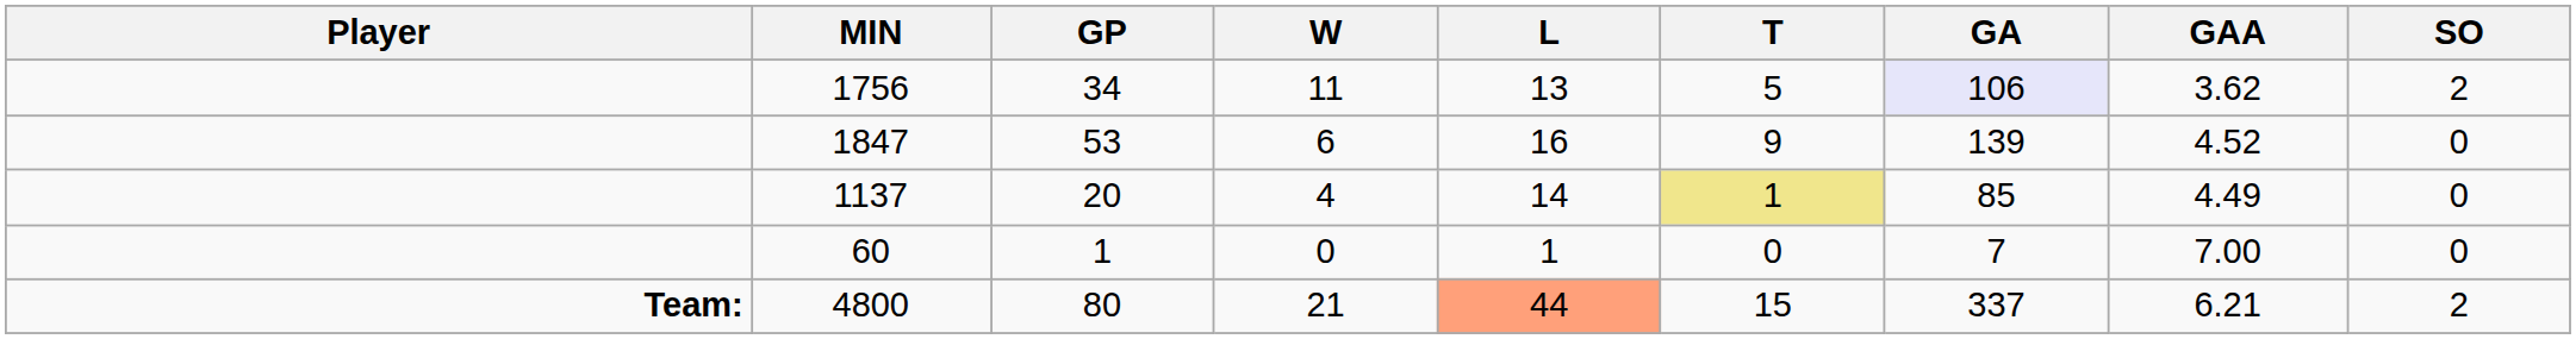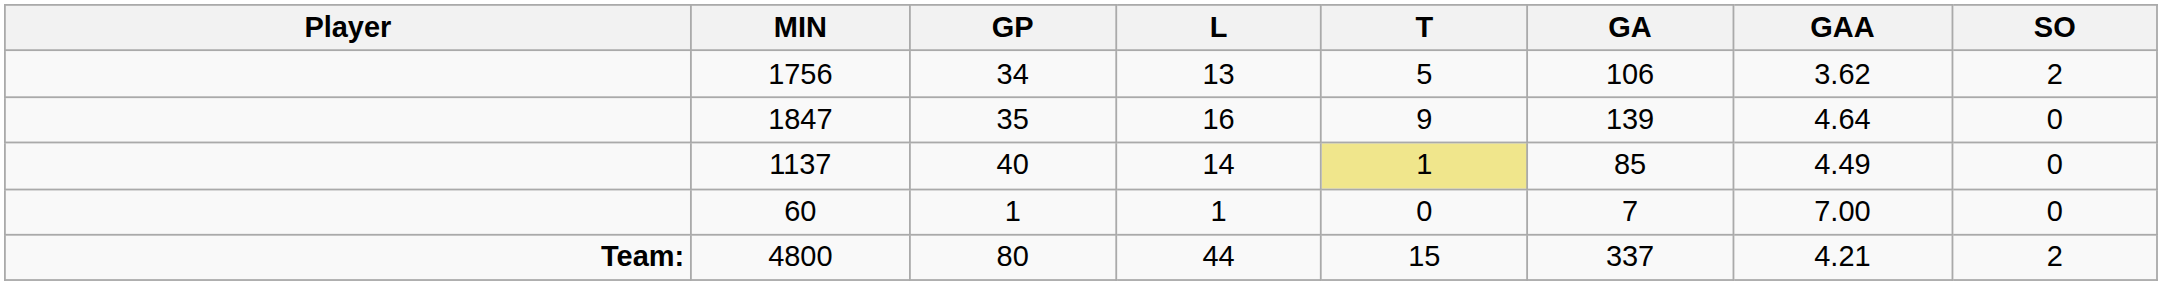- column: W | 11 | 6 | 4 | 0 | 21
1756 | GA: lavender background -> no background
1847 | GP: 53 -> 35
1847 | GAA: 4.52 -> 4.64
1137 | GP: 20 -> 40
4800 | L: lightsalmon background -> no background
4800 | GAA: 6.21 -> 4.21
